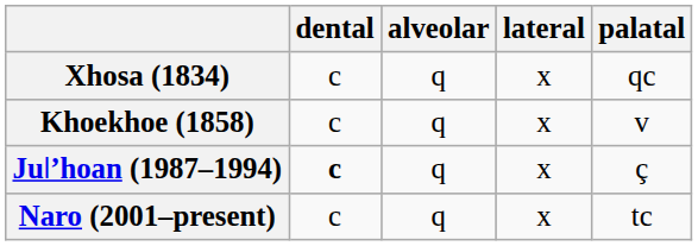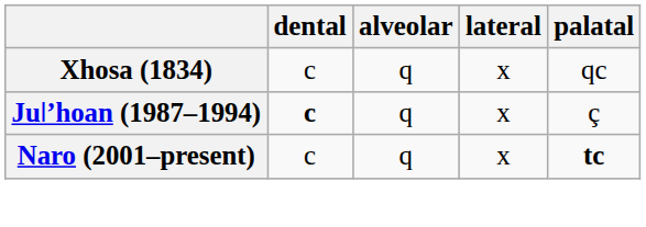- row: Khoekhoe (1858) | c | q | x | v
Naro (2001–present) | palatal: normal -> bold
